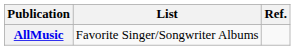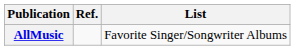columns swapped: List <-> Ref.
